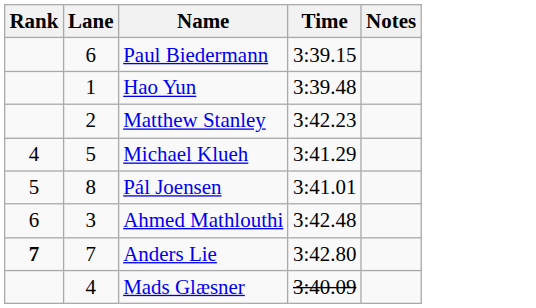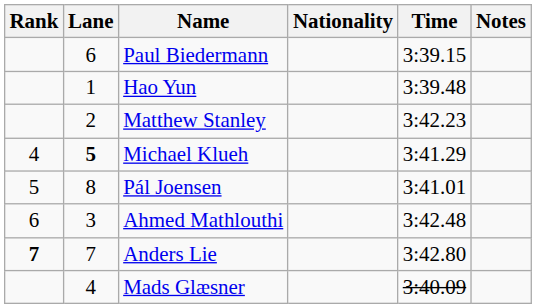+ column: Nationality
Michael Klueh | Lane: normal -> bold
